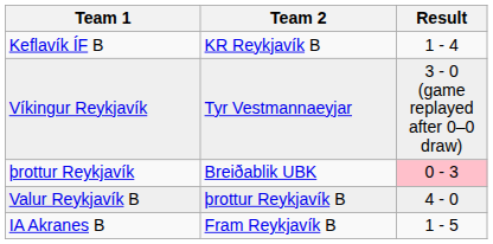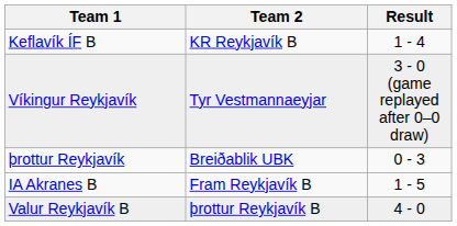þrottur Reykjavík | Result: pink background -> no background
rows swapped: Valur Reykjavík B <-> IA Akranes B
